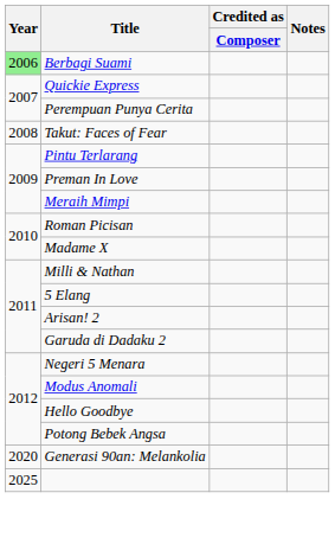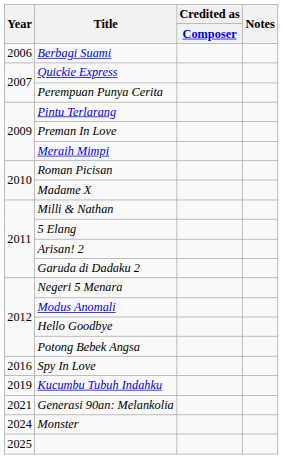Berbagi Suami | Year: lightgreen background -> no background
- row: 2008 | Takut: Faces of Fear
+ row: 2016 | Spy In Love
+ row: 2019 | Kucumbu Tubuh Indahku
Generasi 90an: Melankolia | Year: 2020 -> 2021
+ row: 2024 | Monster
